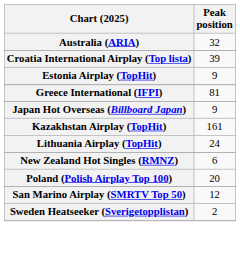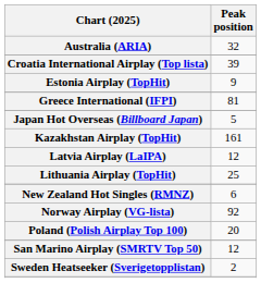Japan Hot Overseas (Billboard Japan) | Peak position: 9 -> 5
+ row: Latvia Airplay (LaIPA) | 12
Lithuania Airplay (TopHit) | Peak position: 24 -> 25
+ row: Norway Airplay (VG-lista) | 92
